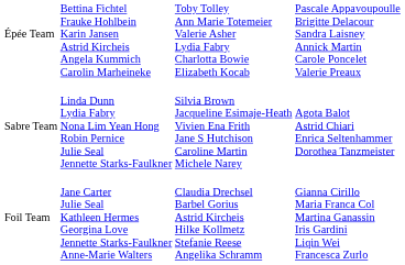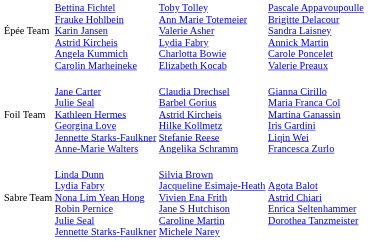rows swapped: Foil Team <-> Sabre Team
